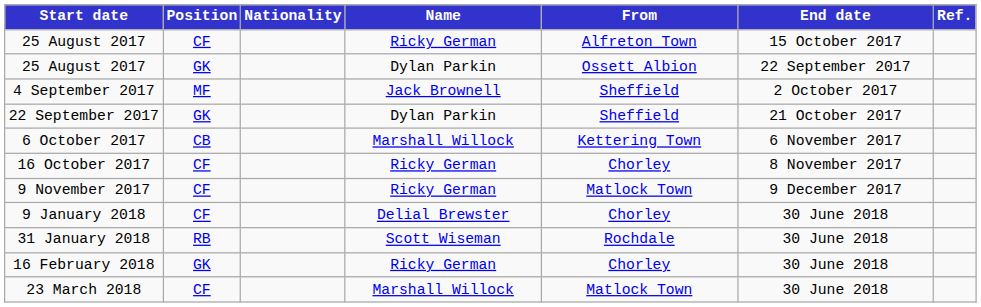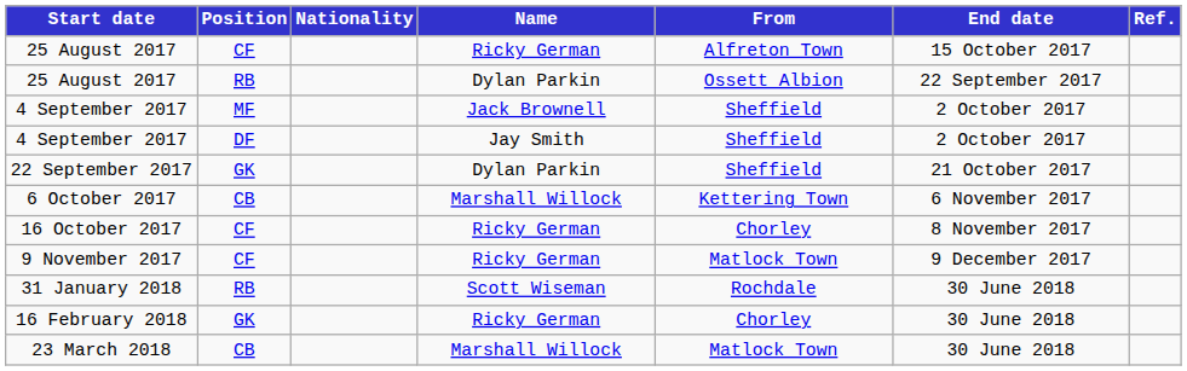25 August 2017 / Dylan Parkin | Position: GK -> RB
+ row: 4 September 2017 | DF | Jay Smith | Sheffield | 2 October 2017
- row: 9 January 2018 | CF | Delial Brewster | Chorley | 30 June 2018
23 March 2018 | Position: CF -> CB
